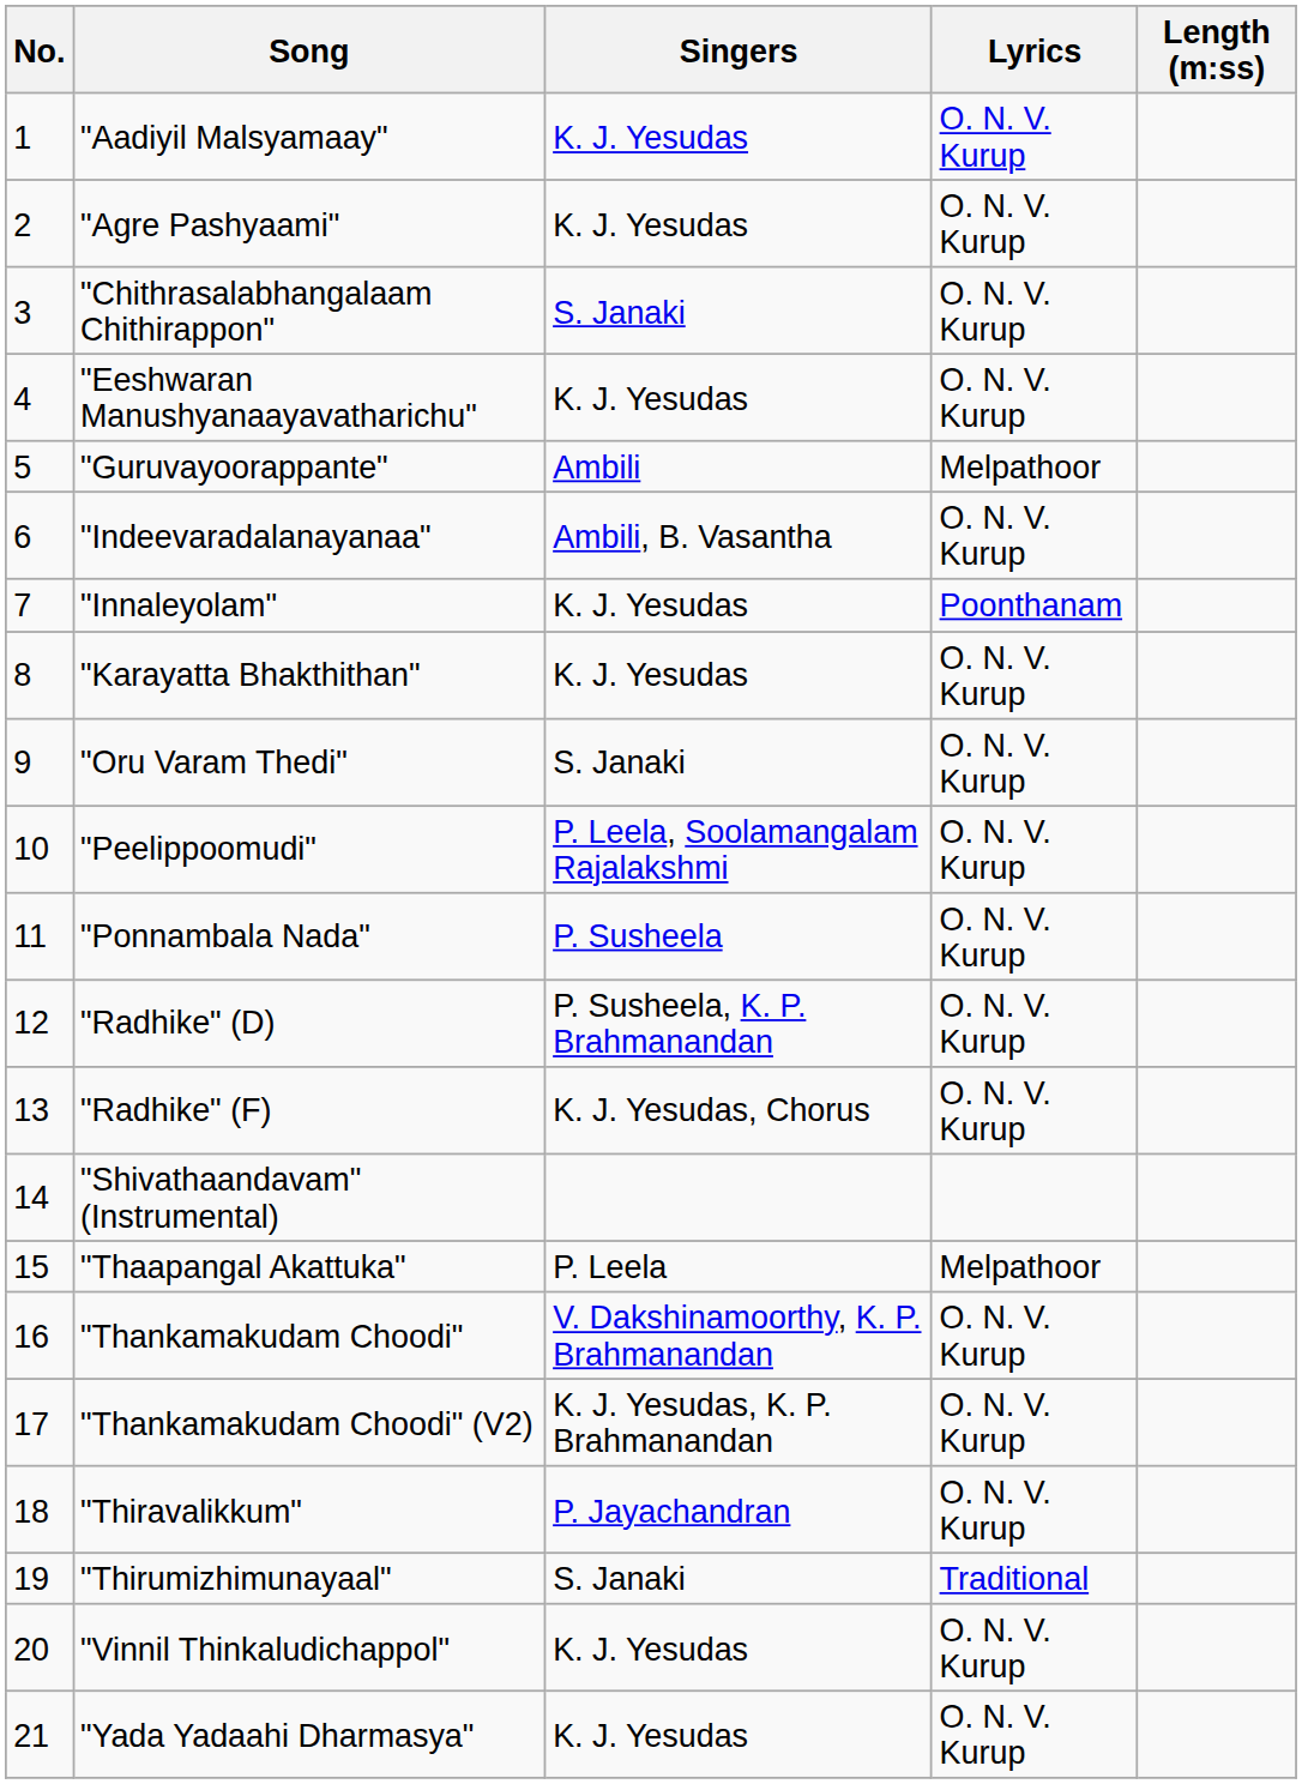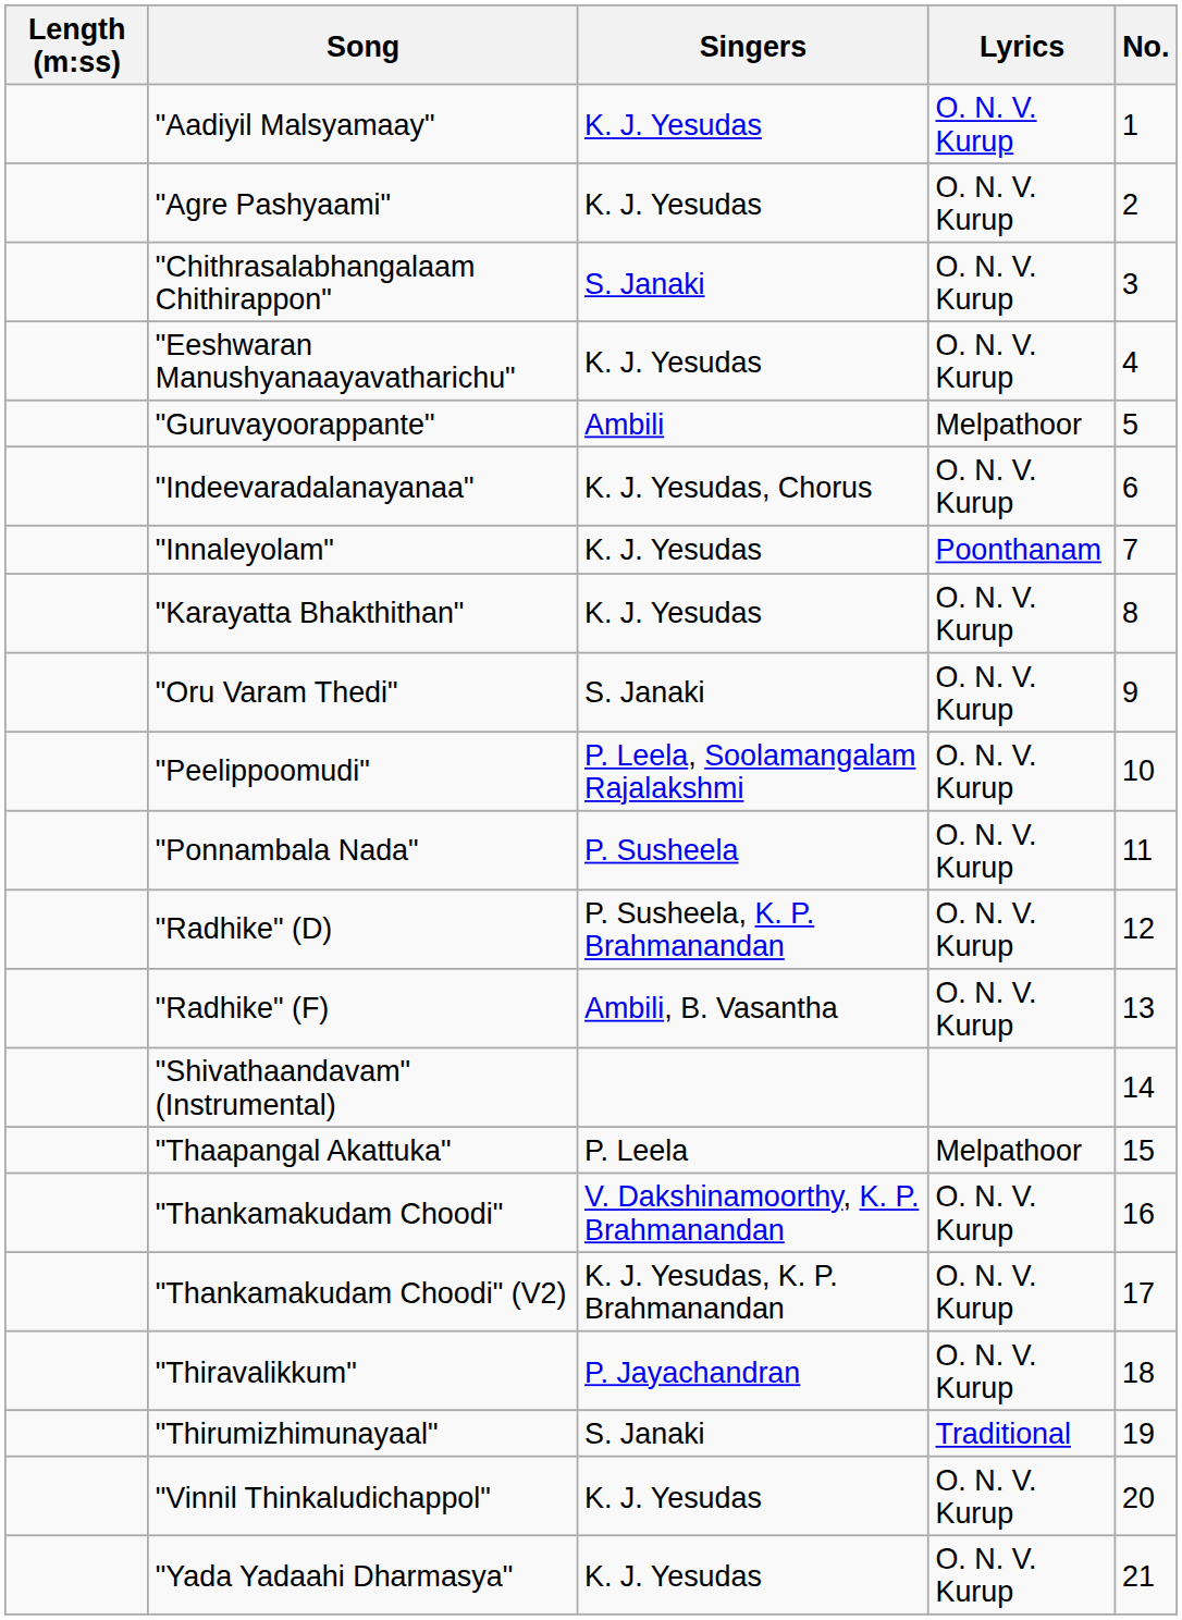columns swapped: No. <-> Length (m:ss)
"Indeevaradalanayanaa" | Singers: Ambili, B. Vasantha -> K. J. Yesudas, Chorus
"Radhike" (F) | Singers: K. J. Yesudas, Chorus -> Ambili, B. Vasantha
